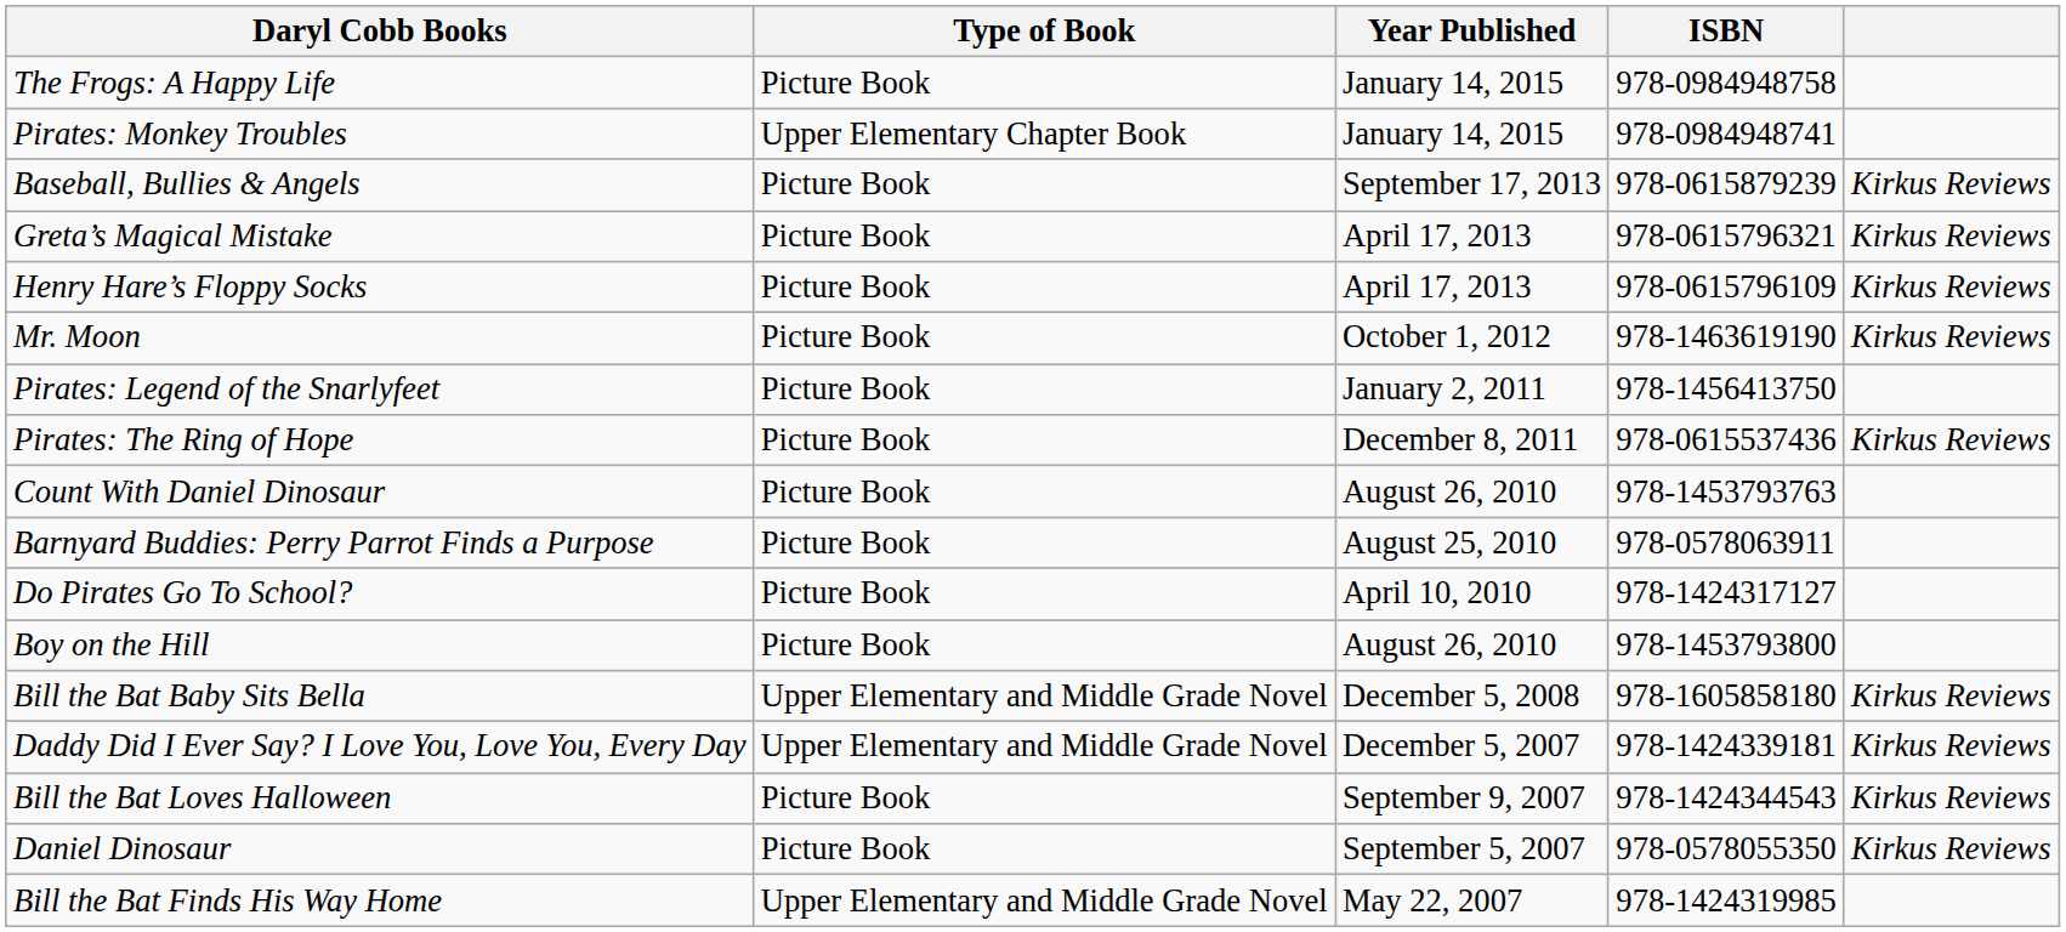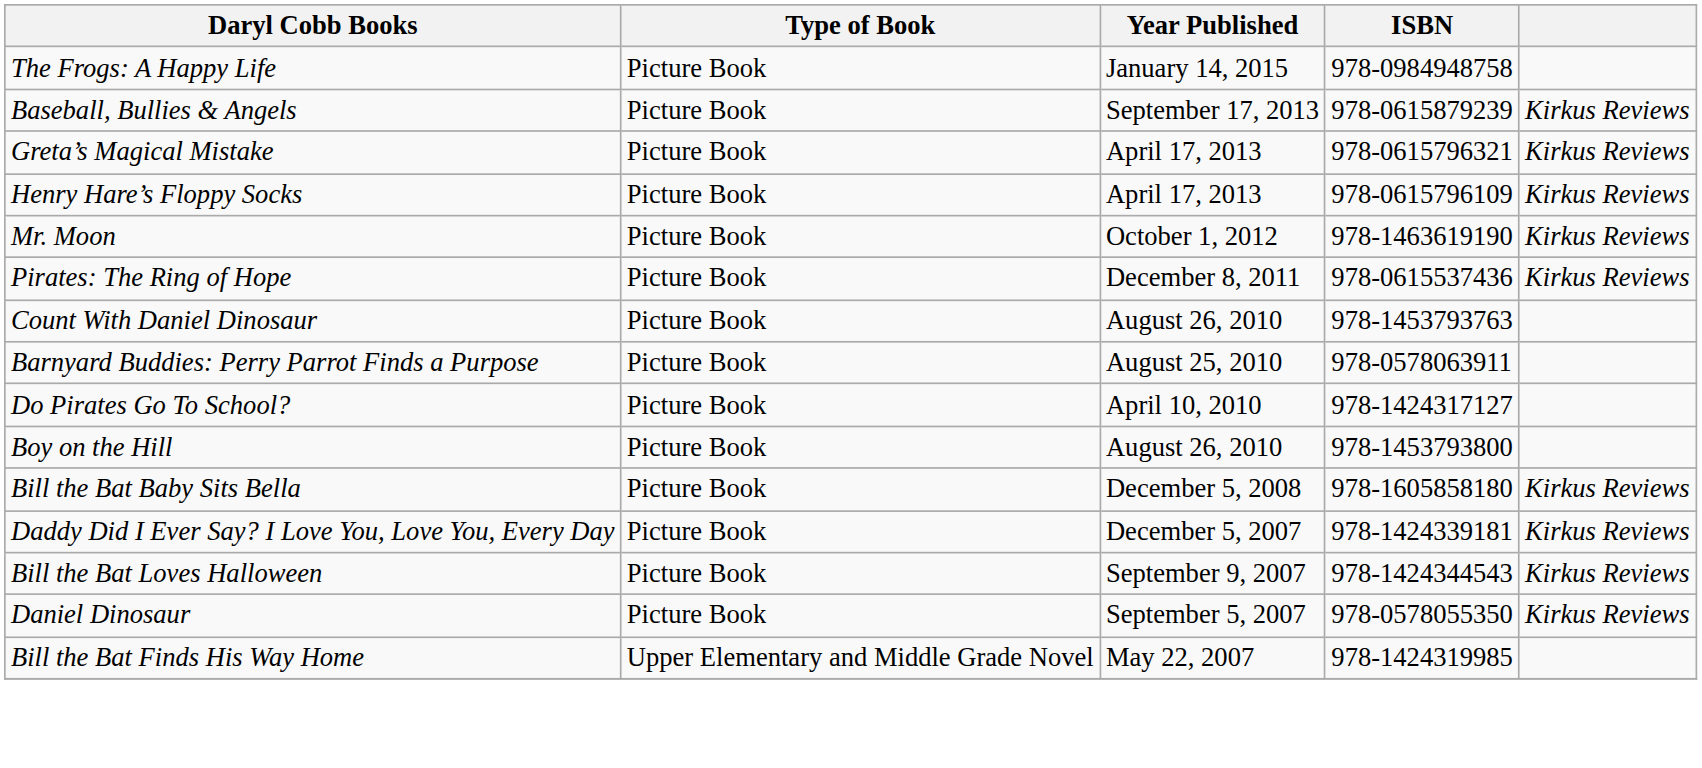- row: Pirates: Monkey Troubles | Upper Elementary Chapter Book | January 14, 2015 | 978-0984948741
- row: Pirates: Legend of the Snarlyfeet | Picture Book | January 2, 2011 | 978-1456413750
Bill the Bat Baby Sits Bella | Type of Book: Upper Elementary and Middle Grade Novel -> Picture Book
Daddy Did I Ever Say? I Love You, Love You, Every Day | Type of Book: Upper Elementary and Middle Grade Novel -> Picture Book
